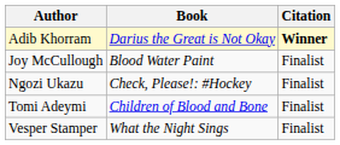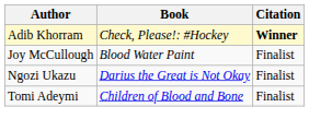Adib Khorram | Book: Darius the Great is Not Okay -> Check, Please!: #Hockey
Ngozi Ukazu | Book: Check, Please!: #Hockey -> Darius the Great is Not Okay
- row: Vesper Stamper | What the Night Sings | Finalist
